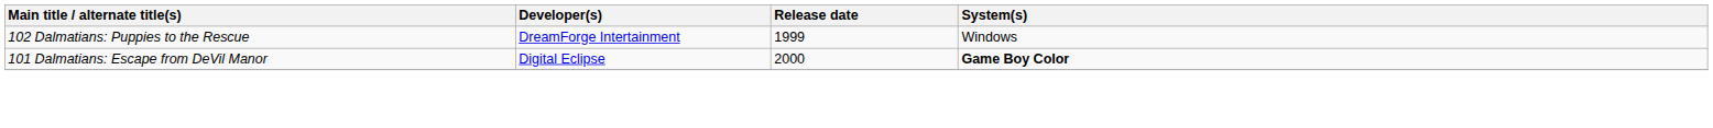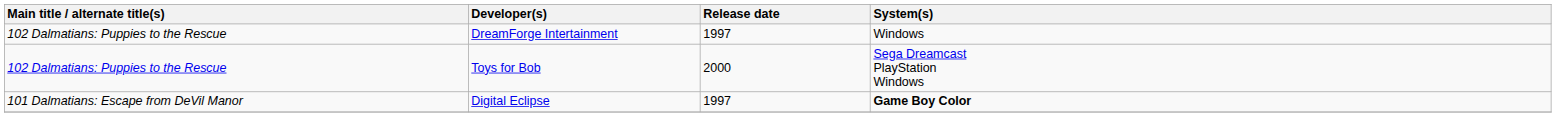DreamForge Intertainment | Release date: 1999 -> 1997
+ row: 102 Dalmatians: Puppies to the Rescue | Toys for Bob | 2000 | Sega Dreamcast PlayStation Windows
Digital Eclipse | Release date: 2000 -> 1997
